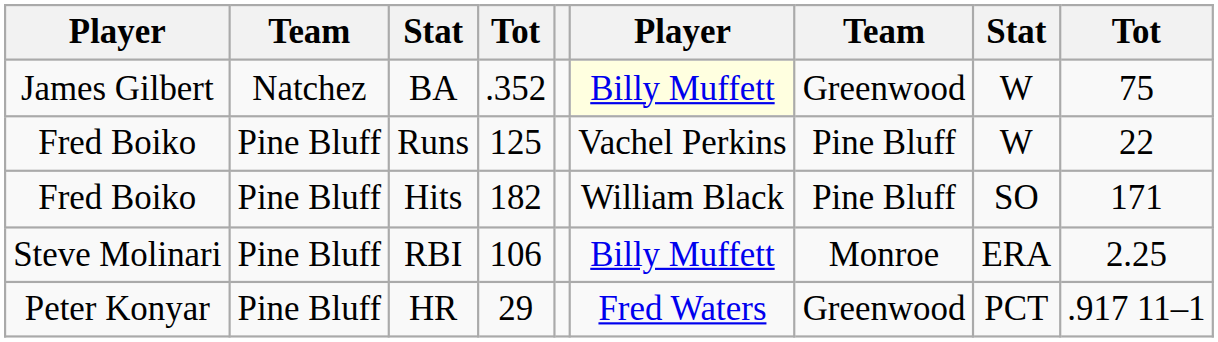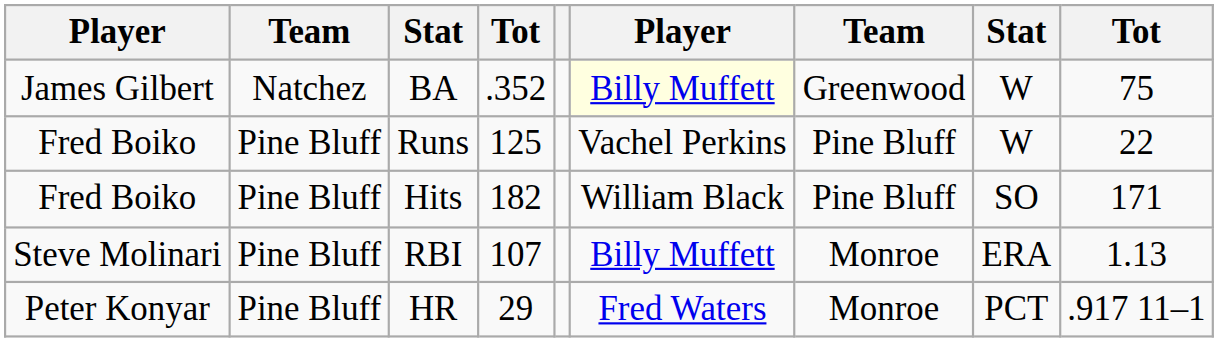RBI | column 4: 106 -> 107
RBI | column 9: 2.25 -> 1.13
HR | column 7: Greenwood -> Monroe
